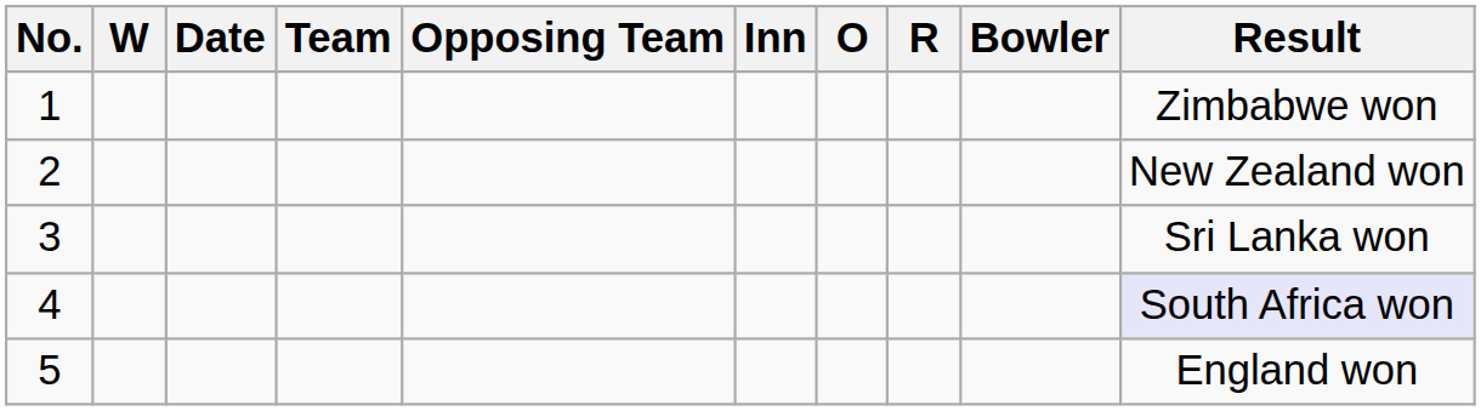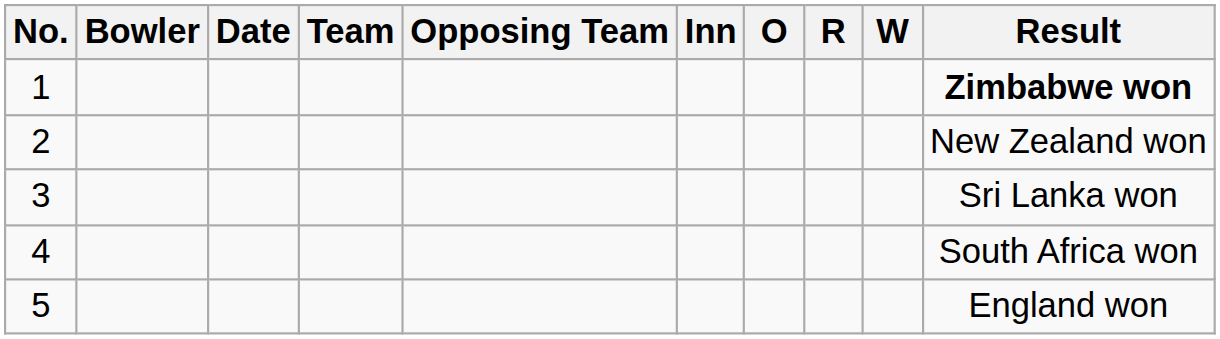columns swapped: Bowler <-> W
1 | Result: normal -> bold
4 | Result: lavender background -> no background
